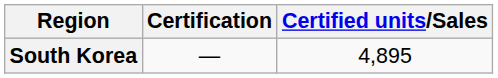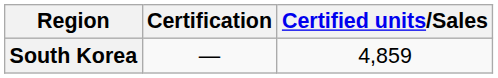South Korea | Certified units/Sales: 4,895 -> 4,859
